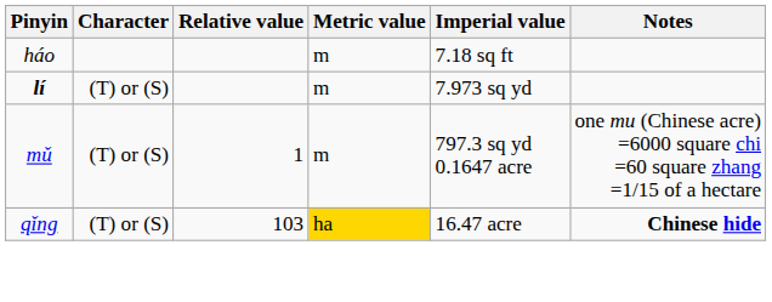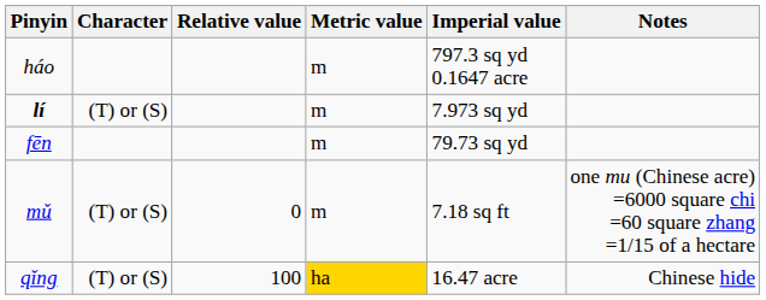háo | Imperial value: 7.18 sq ft -> 797.3 sq yd 0.1647 acre
+ row: fēn | m | 79.73 sq yd
mǔ | Relative value: 1 -> 0
mǔ | Imperial value: 797.3 sq yd 0.1647 acre -> 7.18 sq ft
qǐng | Relative value: 103 -> 100
qǐng | Notes: bold -> normal
